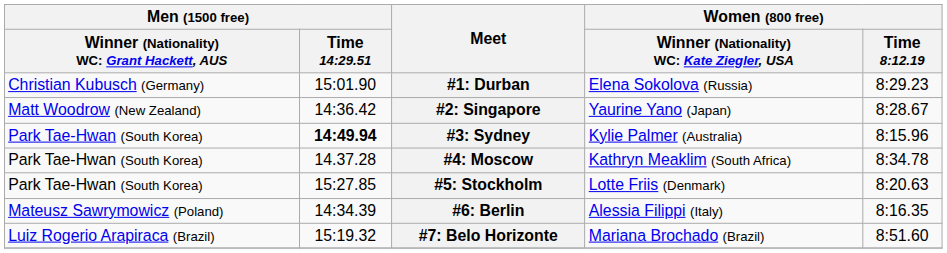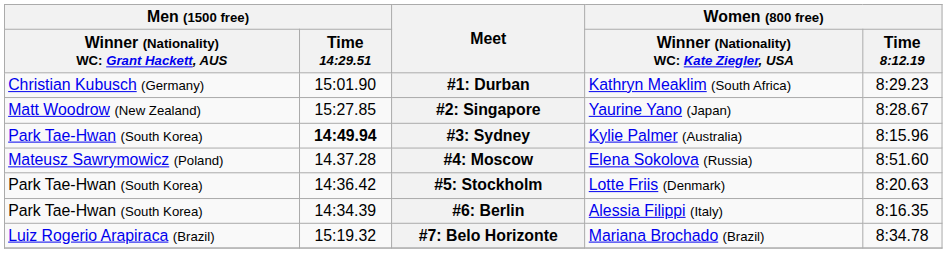#1: Durban | column 4: Elena Sokolova (Russia) -> Kathryn Meaklim (South Africa)
#2: Singapore | Men (1500 free) / Time 14:29.51: 14:36.42 -> 15:27.85
#4: Moscow | column 1: Park Tae-Hwan (South Korea) -> Mateusz Sawrymowicz (Poland)
#4: Moscow | column 4: Kathryn Meaklim (South Africa) -> Elena Sokolova (Russia)
#4: Moscow | Women (800 free) / Time 8:12.19: 8:34.78 -> 8:51.60
#5: Stockholm | Men (1500 free) / Time 14:29.51: 15:27.85 -> 14:36.42
#6: Berlin | column 1: Mateusz Sawrymowicz (Poland) -> Park Tae-Hwan (South Korea)
#7: Belo Horizonte | Women (800 free) / Time 8:12.19: 8:51.60 -> 8:34.78
